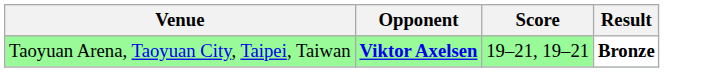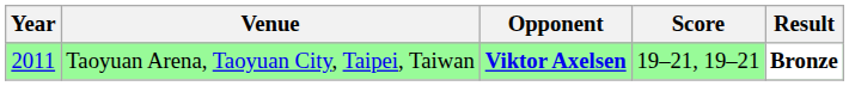+ column: Year | 2011
